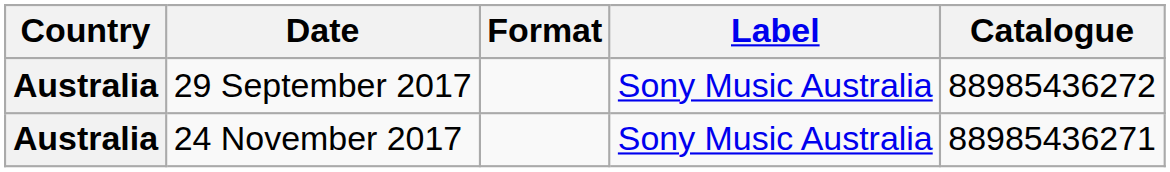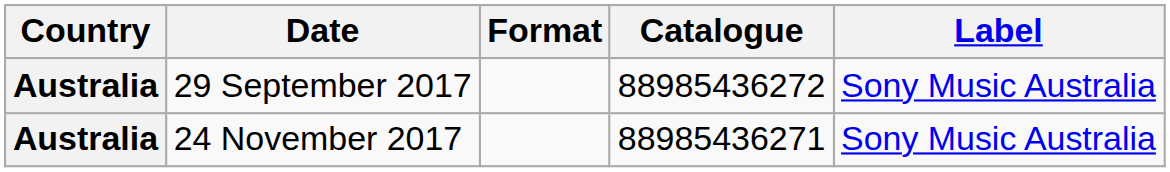columns swapped: Label <-> Catalogue
